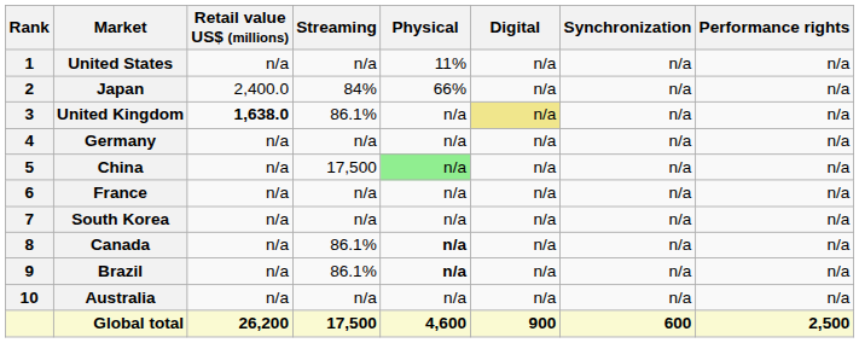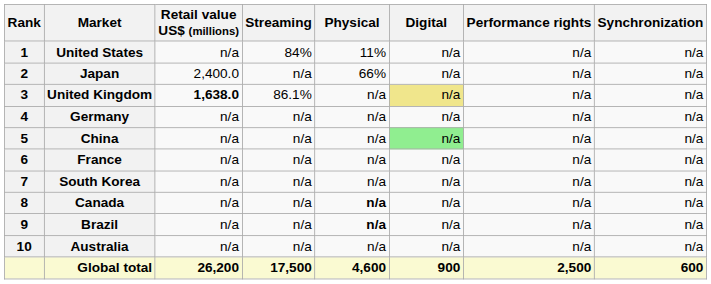columns swapped: Performance rights <-> Synchronization
United States | Streaming: n/a -> 84%
Japan | Streaming: 84% -> n/a
China | Streaming: 17,500 -> n/a
China | Physical: lightgreen background -> no background
China | Digital: no background -> lightgreen background
Canada | Streaming: 86.1% -> n/a
Brazil | Streaming: 86.1% -> n/a
